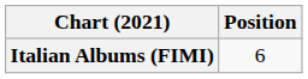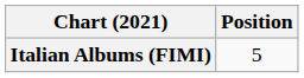Italian Albums (FIMI) | Position: 6 -> 5
